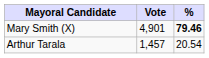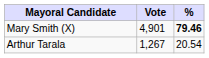Arthur Tarala | Vote: 1,457 -> 1,267
